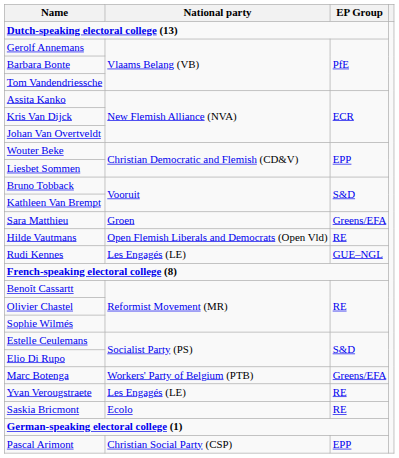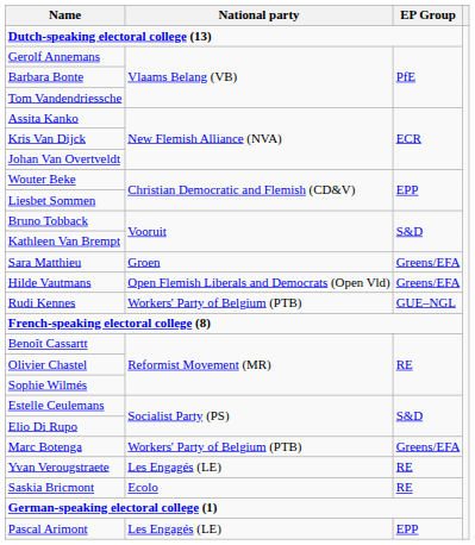Hilde Vautmans | EP Group: RE -> Greens/EFA
Rudi Kennes | National party: Les Engagés (LE) -> Workers' Party of Belgium (PTB)
Pascal Arimont | National party: Christian Social Party (CSP) -> Les Engagés (LE)
